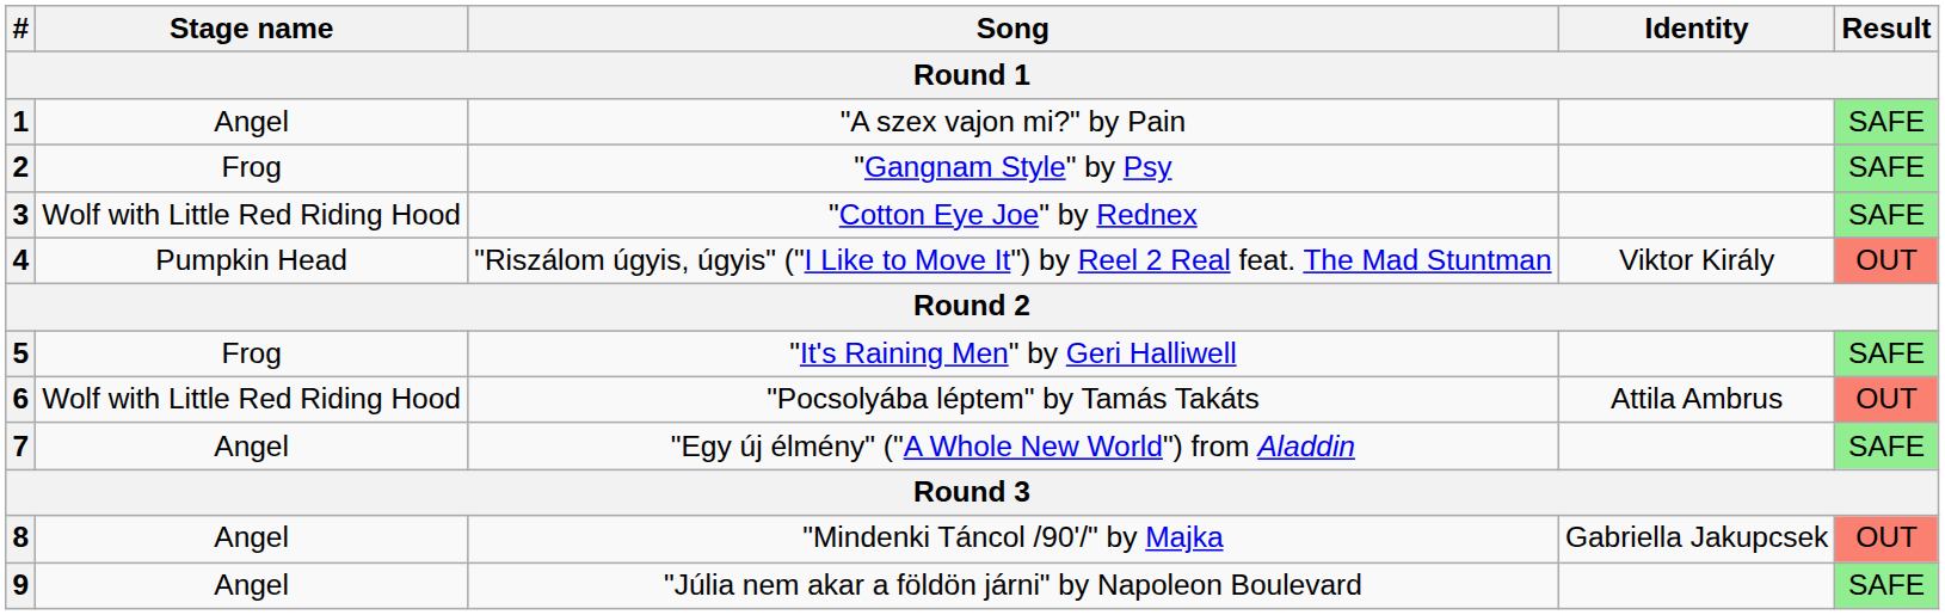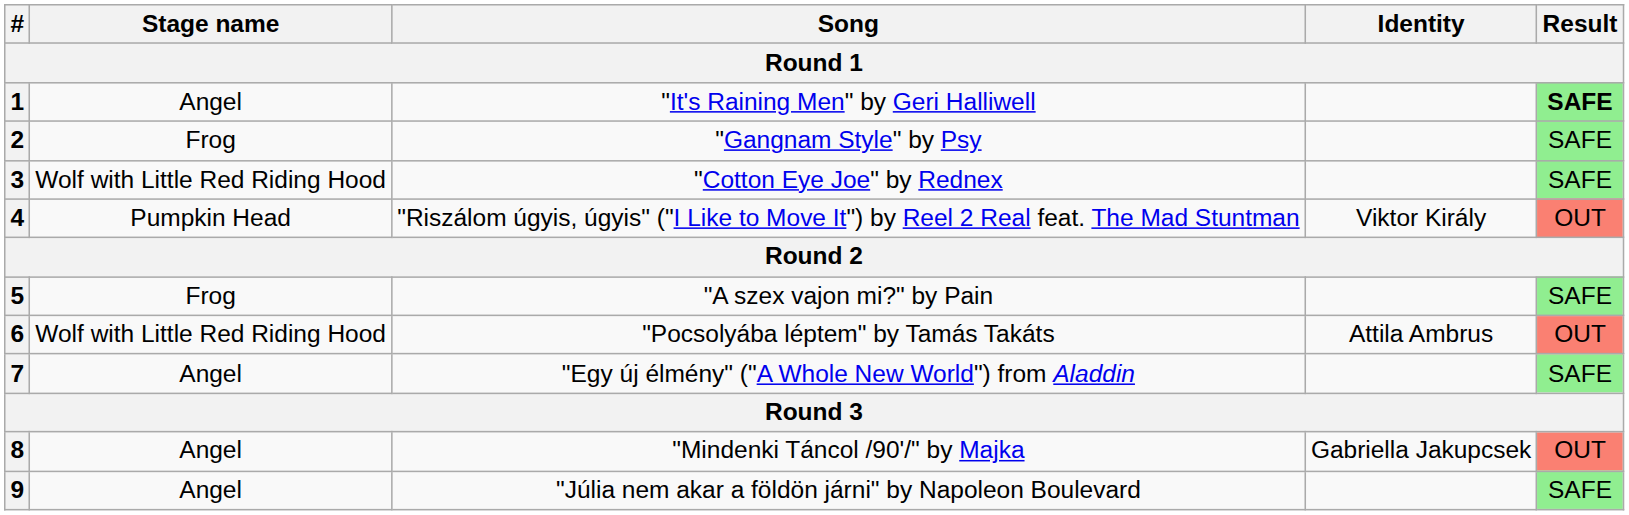1 | Song: "A szex vajon mi?" by Pain -> "It's Raining Men" by Geri Halliwell
1 | Result: normal -> bold
5 | Song: "It's Raining Men" by Geri Halliwell -> "A szex vajon mi?" by Pain
